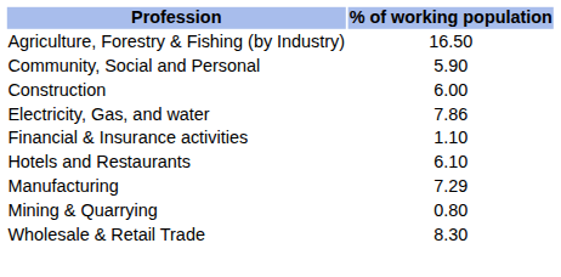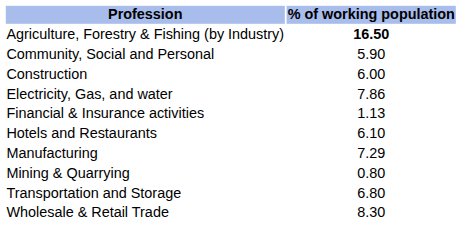Agriculture, Forestry & Fishing (by Industry) | % of working population: normal -> bold
Financial & Insurance activities | % of working population: 1.10 -> 1.13
+ row: Transportation and Storage | 6.80
